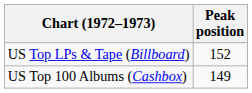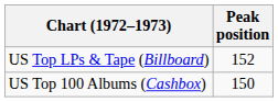US Top 100 Albums (Cashbox) | Peak position: 149 -> 150
